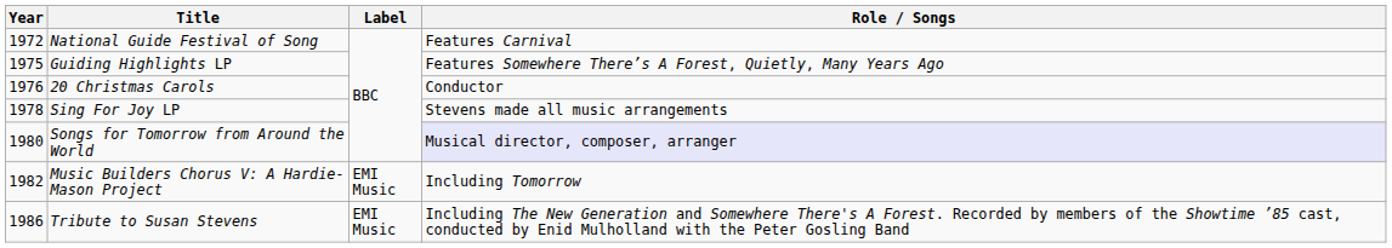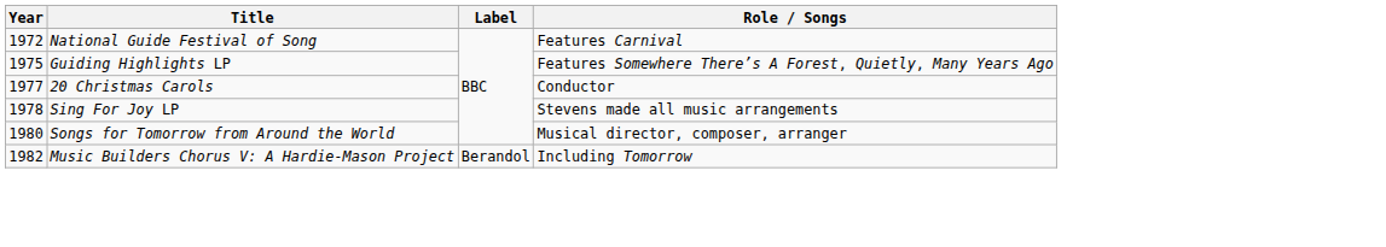20 Christmas Carols | Year: 1976 -> 1977
Songs for Tomorrow from Around the World | Role / Songs: lavender background -> no background
Music Builders Chorus V: A Hardie-Mason Project | Label: EMI Music -> Berandol
- row: 1986 | Tribute to Susan Stevens | EMI Music | Including The New Generation and Somewhere There's A Forest. Recorded by members of the Showtime ’85 cast, conducted by Enid Mulholland with the Peter Gosling Band
